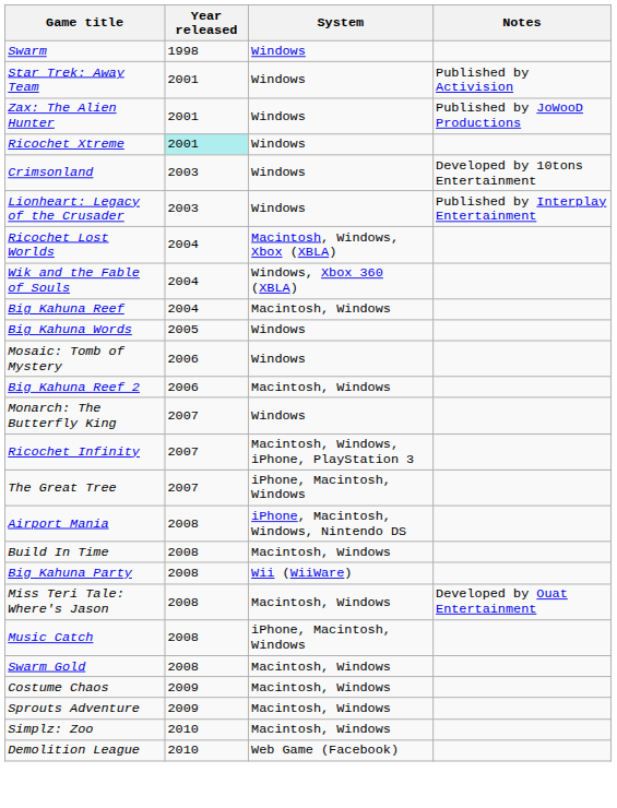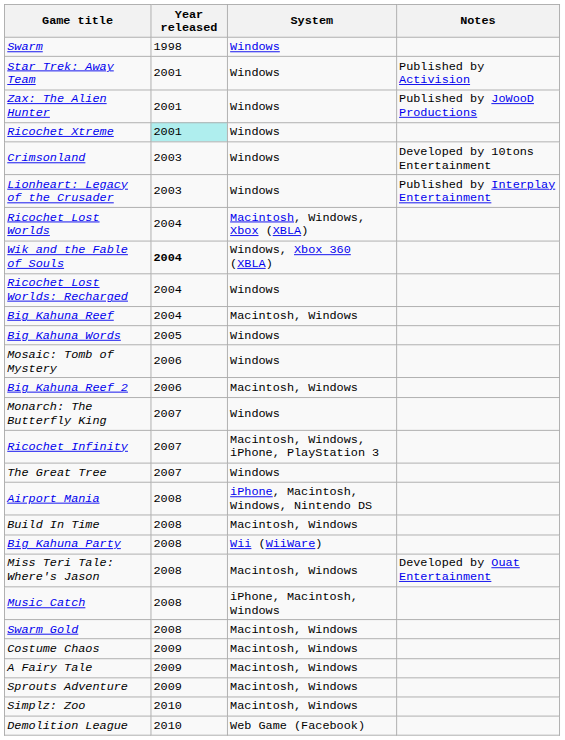Wik and the Fable of Souls | Year released: normal -> bold
+ row: Ricochet Lost Worlds: Recharged | 2004 | Windows
The Great Tree | System: iPhone, Macintosh, Windows -> Windows
+ row: A Fairy Tale | 2009 | Macintosh, Windows
